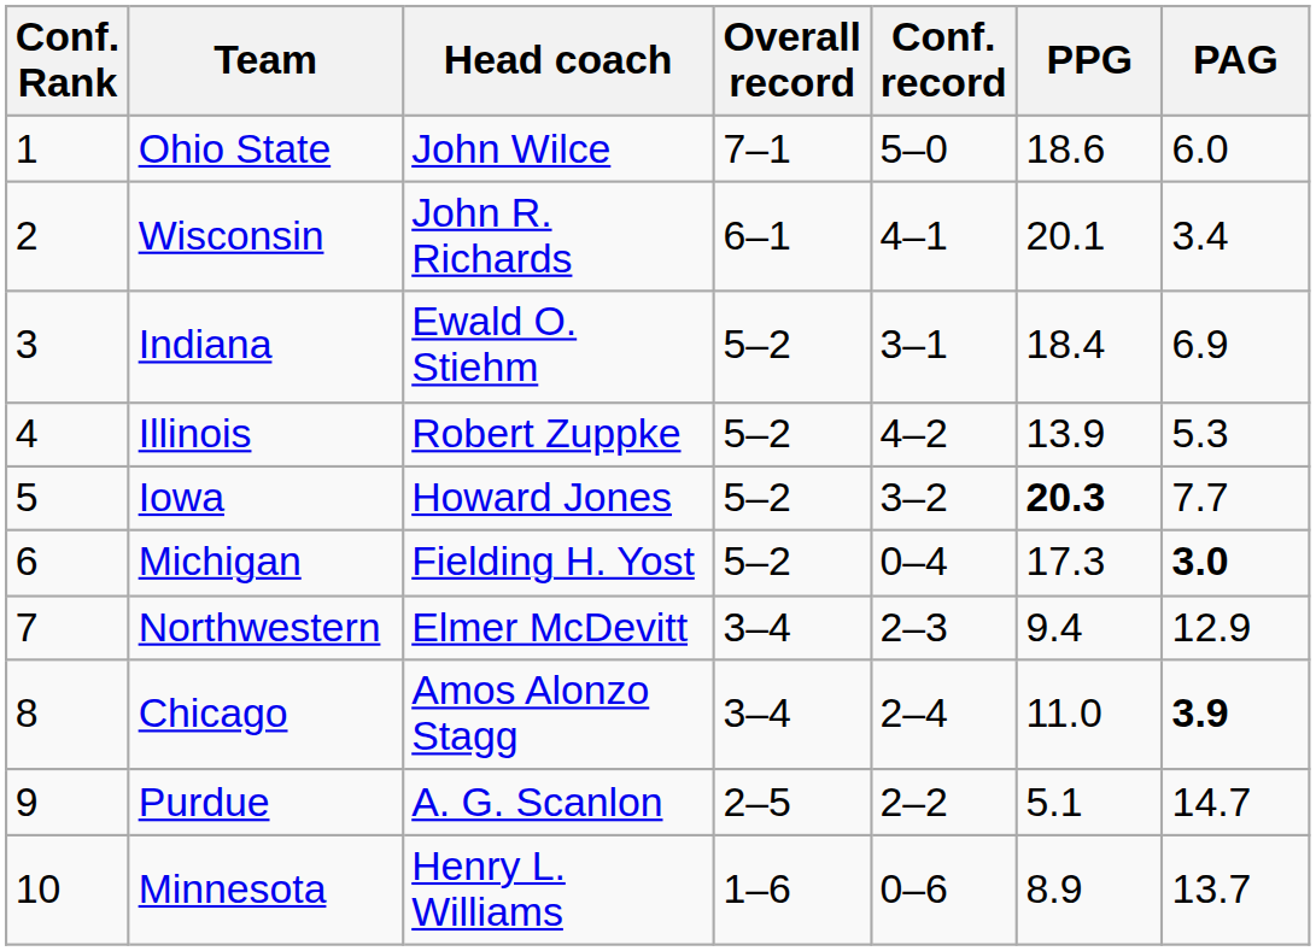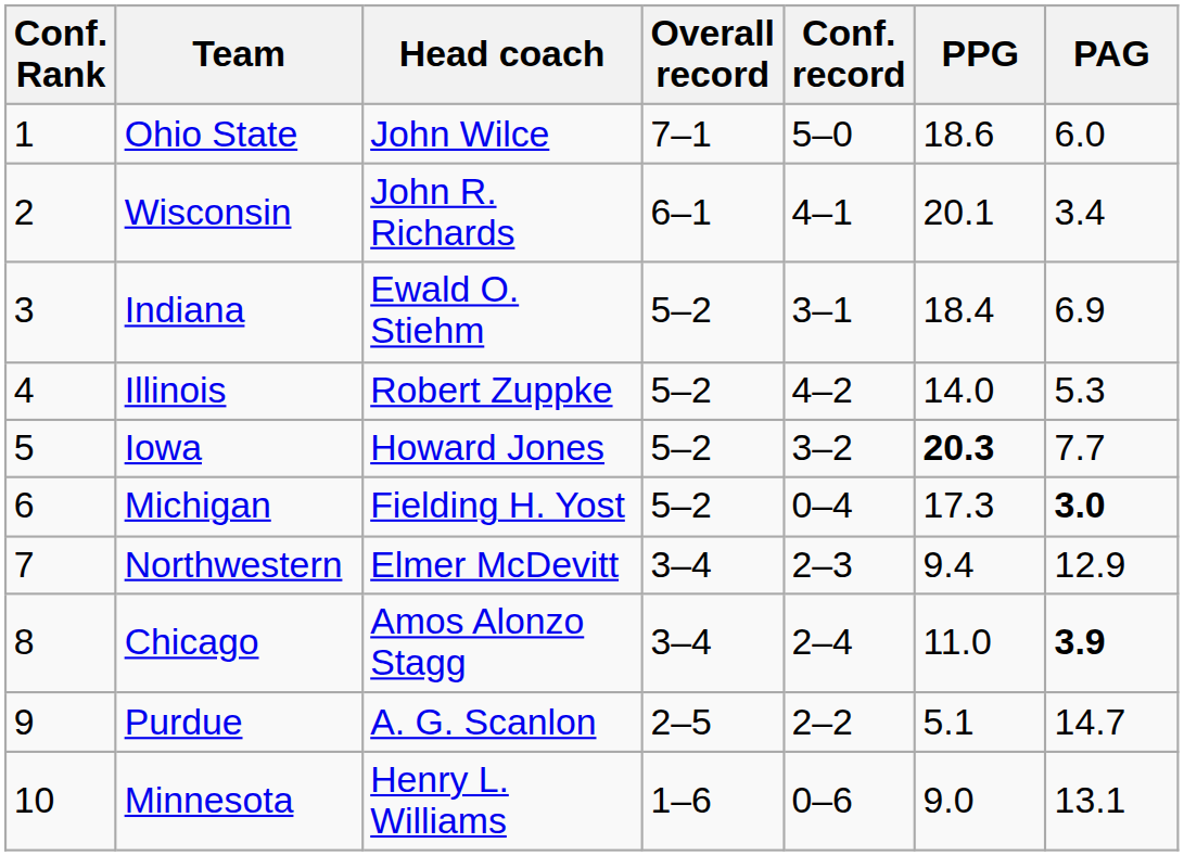Illinois | PPG: 13.9 -> 14.0
Minnesota | PPG: 8.9 -> 9.0
Minnesota | PAG: 13.7 -> 13.1
